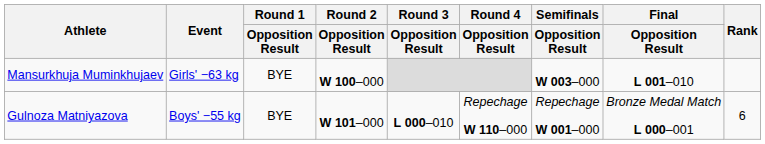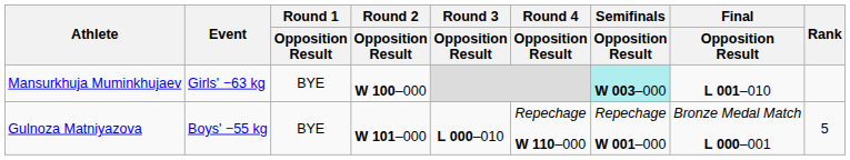Mansurkhuja Muminkhujaev | Semifinals / Opposition Result: no background -> paleturquoise background
Gulnoza Matniyazova | Rank: 6 -> 5
